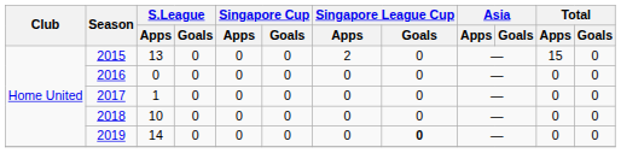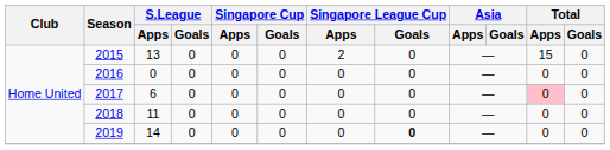2017 | S.League / Apps: 1 -> 6
2017 | Total / Apps: no background -> pink background
2018 | S.League / Apps: 10 -> 11
